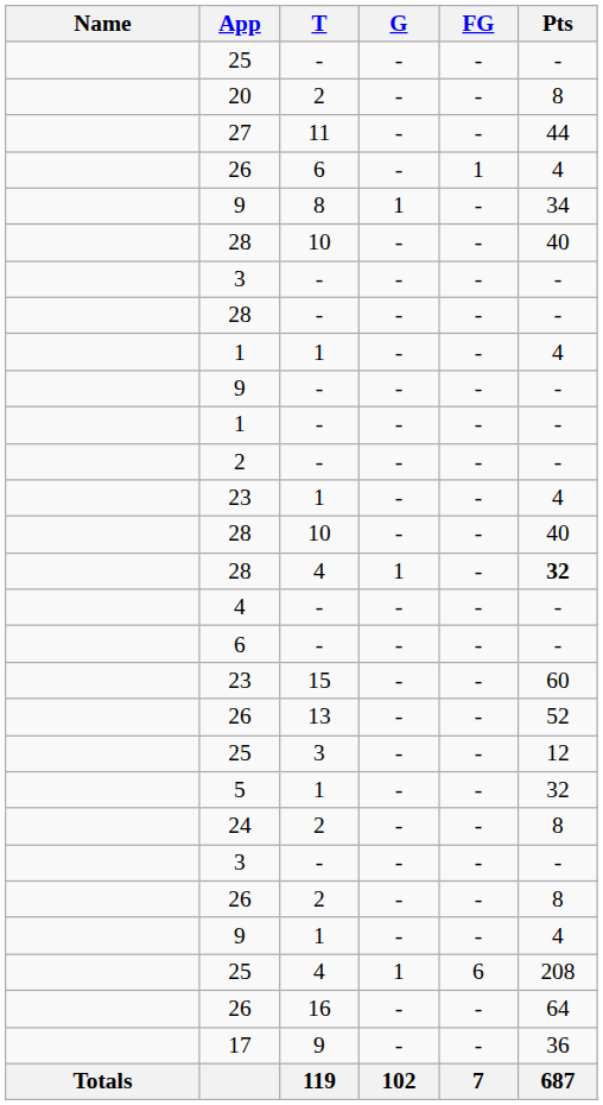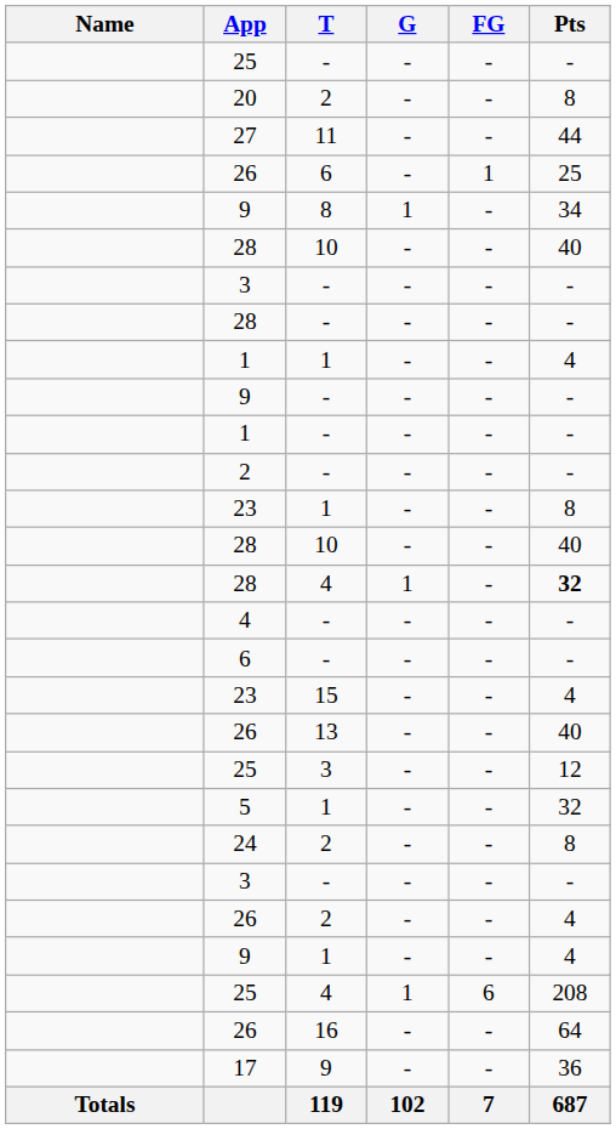26 / 6 | Pts: 4 -> 25
23 / 1 | Pts: 4 -> 8
23 / 15 | Pts: 60 -> 4
26 / 13 | Pts: 52 -> 40
26 / 2 | Pts: 8 -> 4
